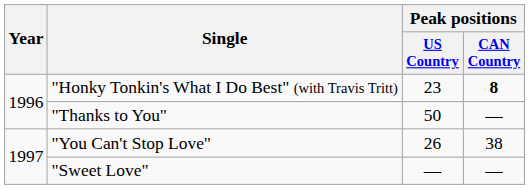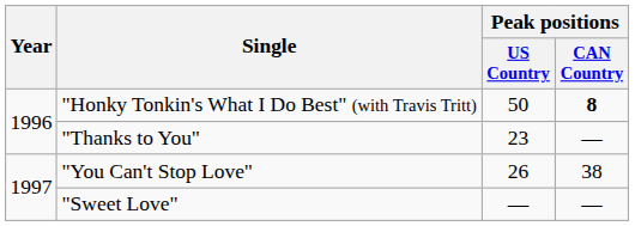"Honky Tonkin's What I Do Best" (with Travis Tritt) | Peak positions / US Country: 23 -> 50
"Thanks to You" | Peak positions / US Country: 50 -> 23
